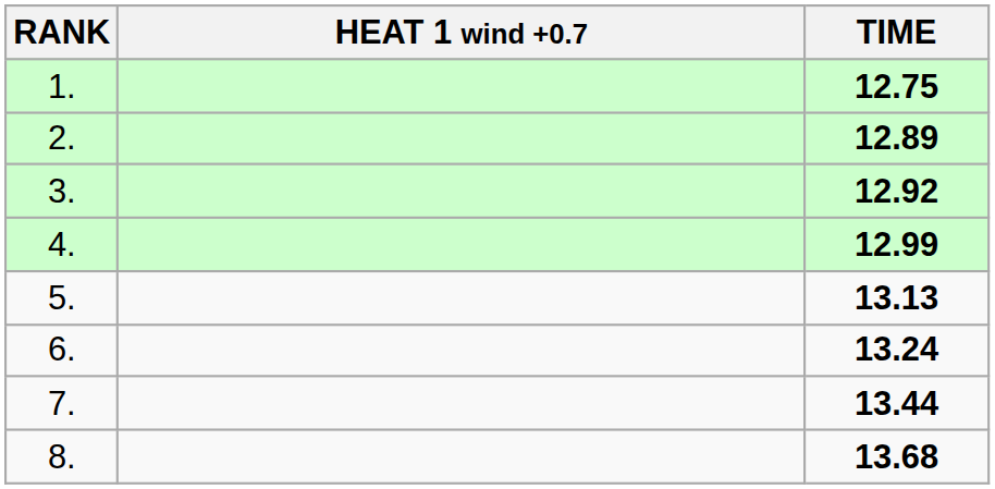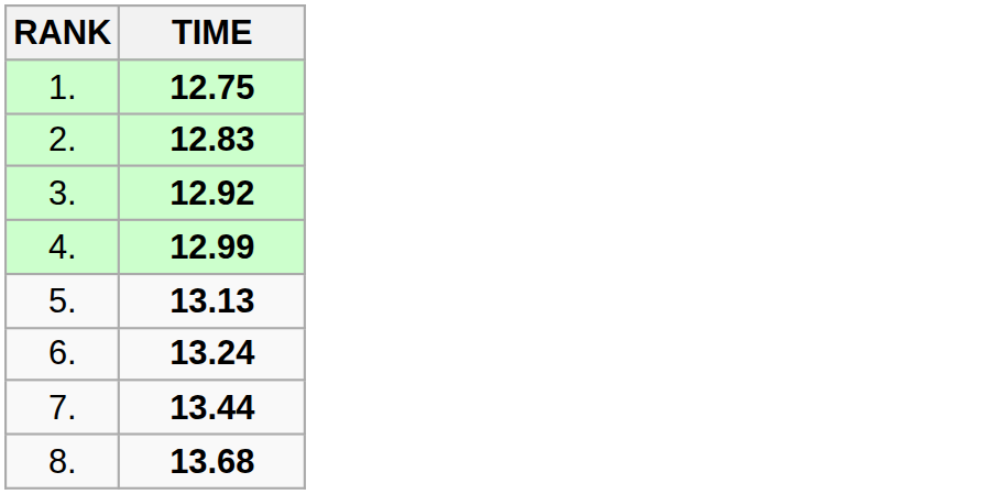- column: HEAT 1 wind +0.7
2. | TIME: 12.89 -> 12.83
